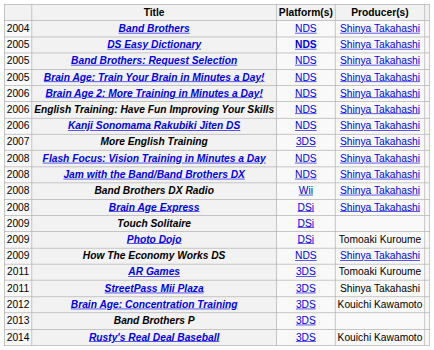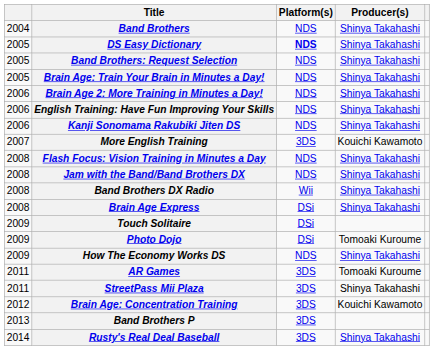More English Training | Producer(s): Shinya Takahashi -> Kouichi Kawamoto
Rusty's Real Deal Baseball | Producer(s): Kouichi Kawamoto -> Shinya Takahashi
